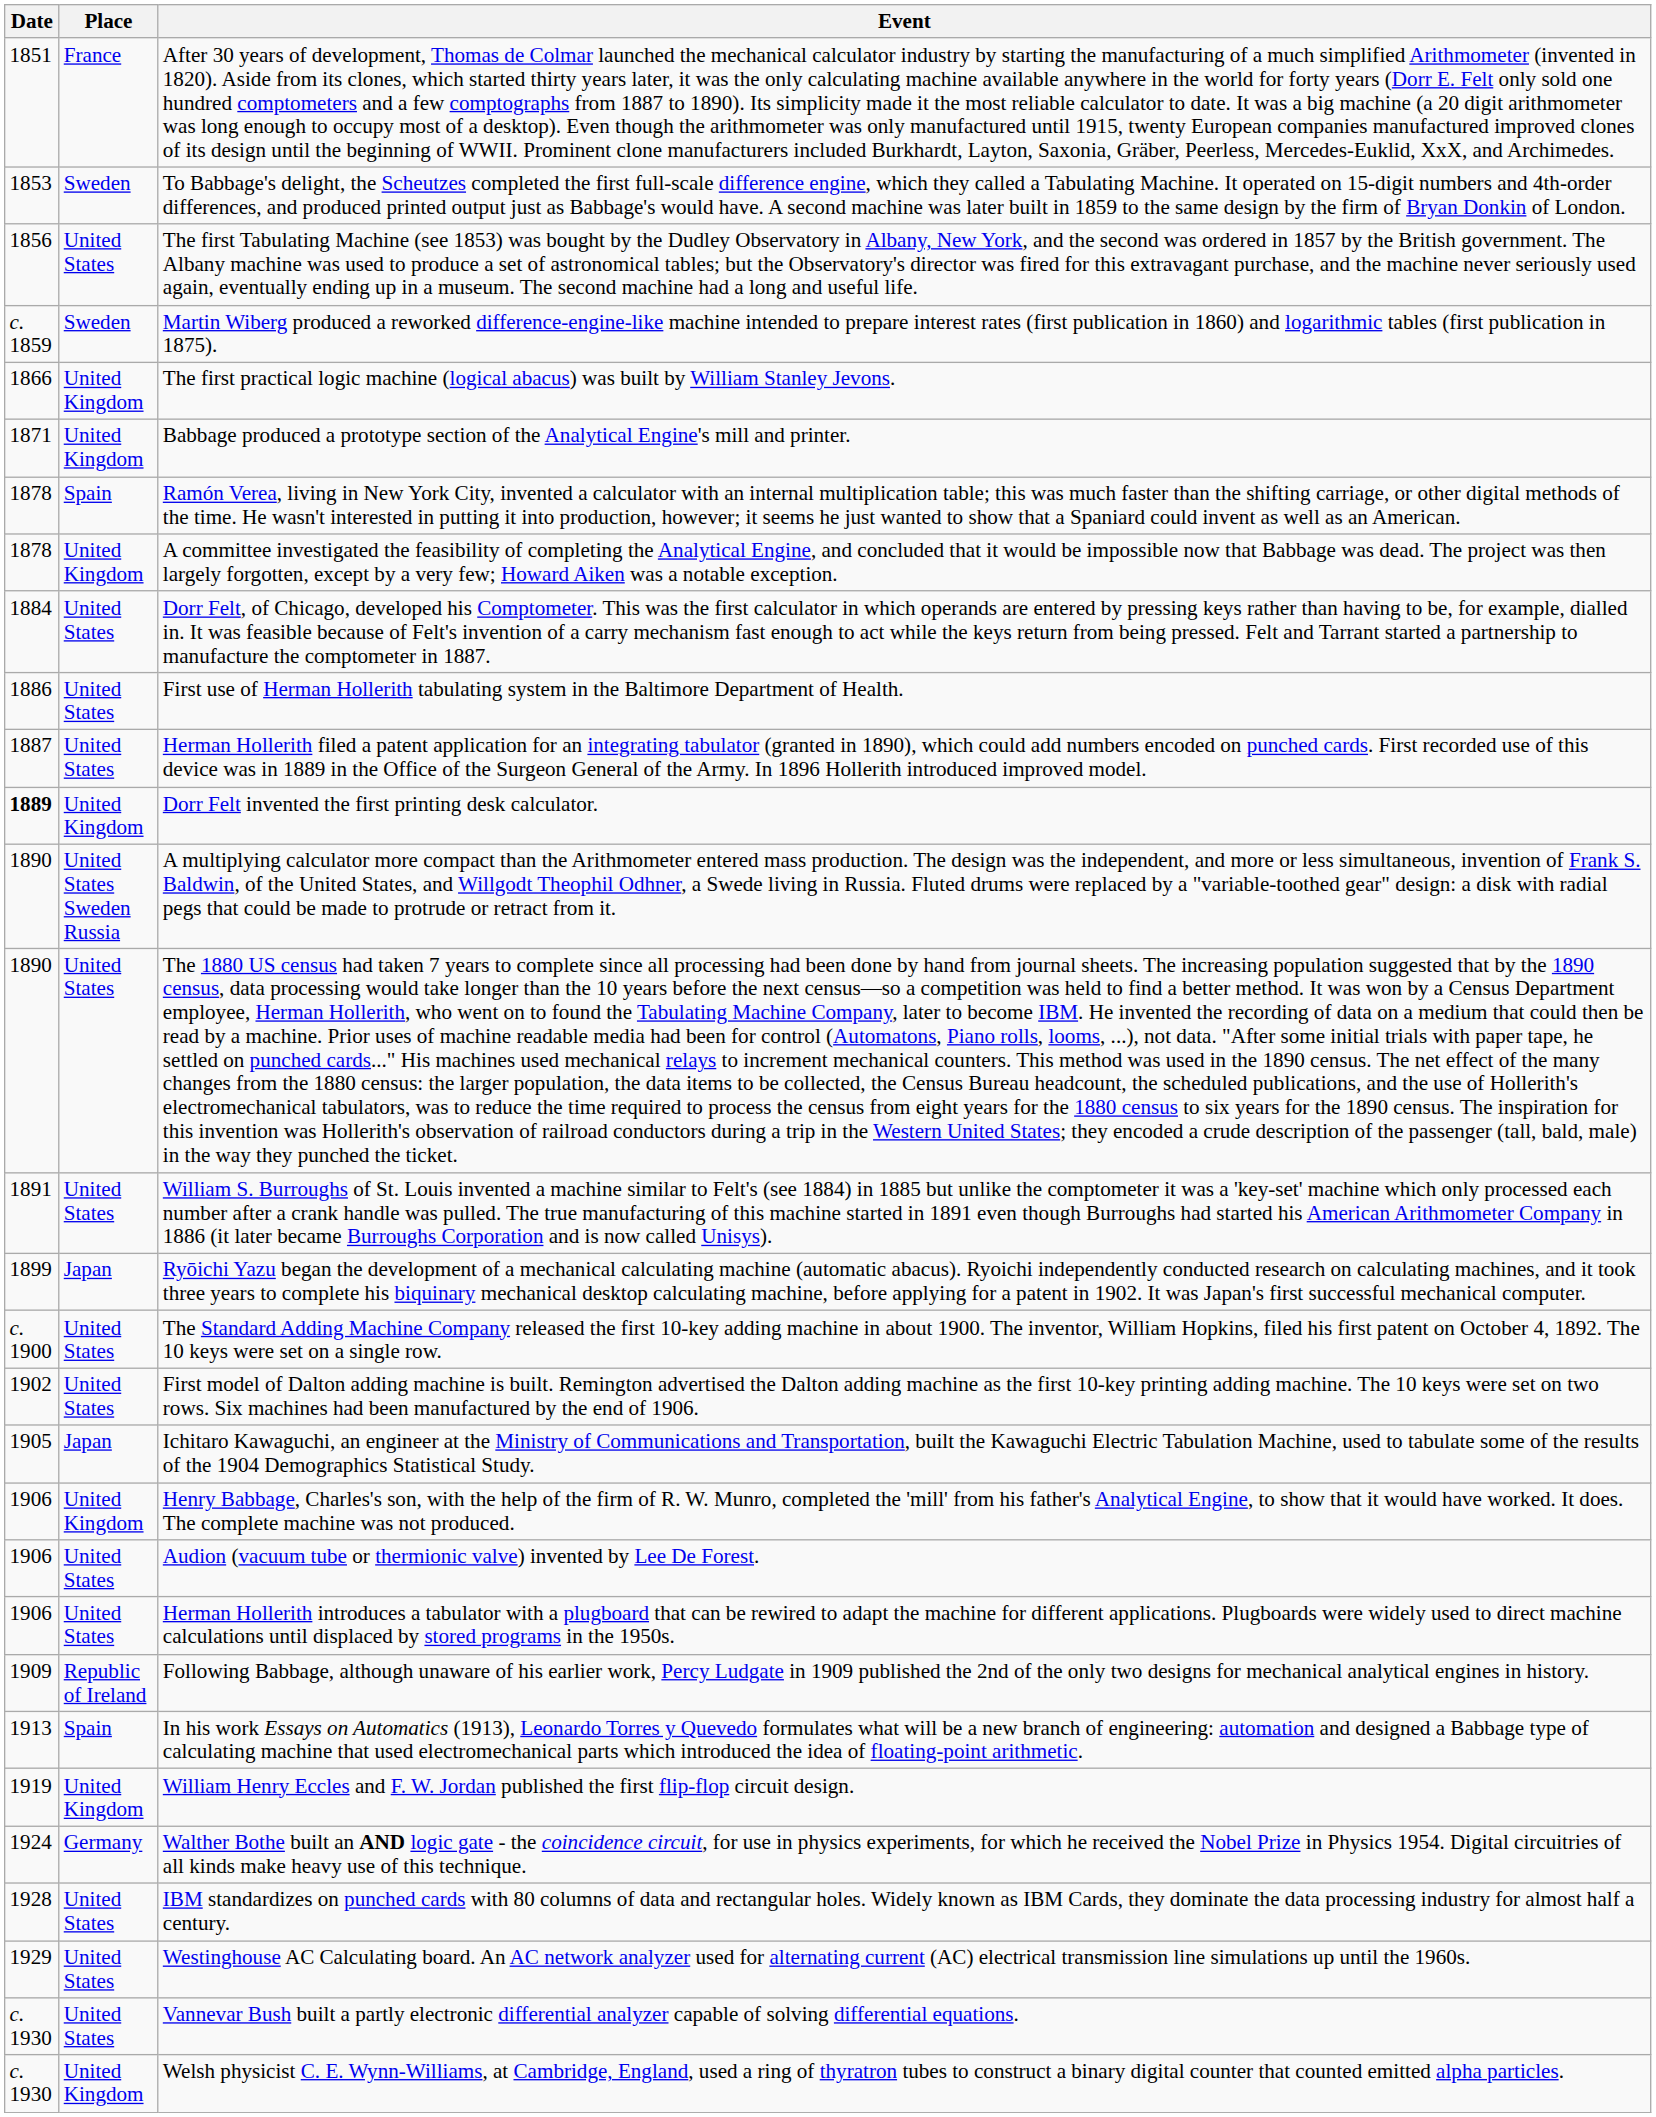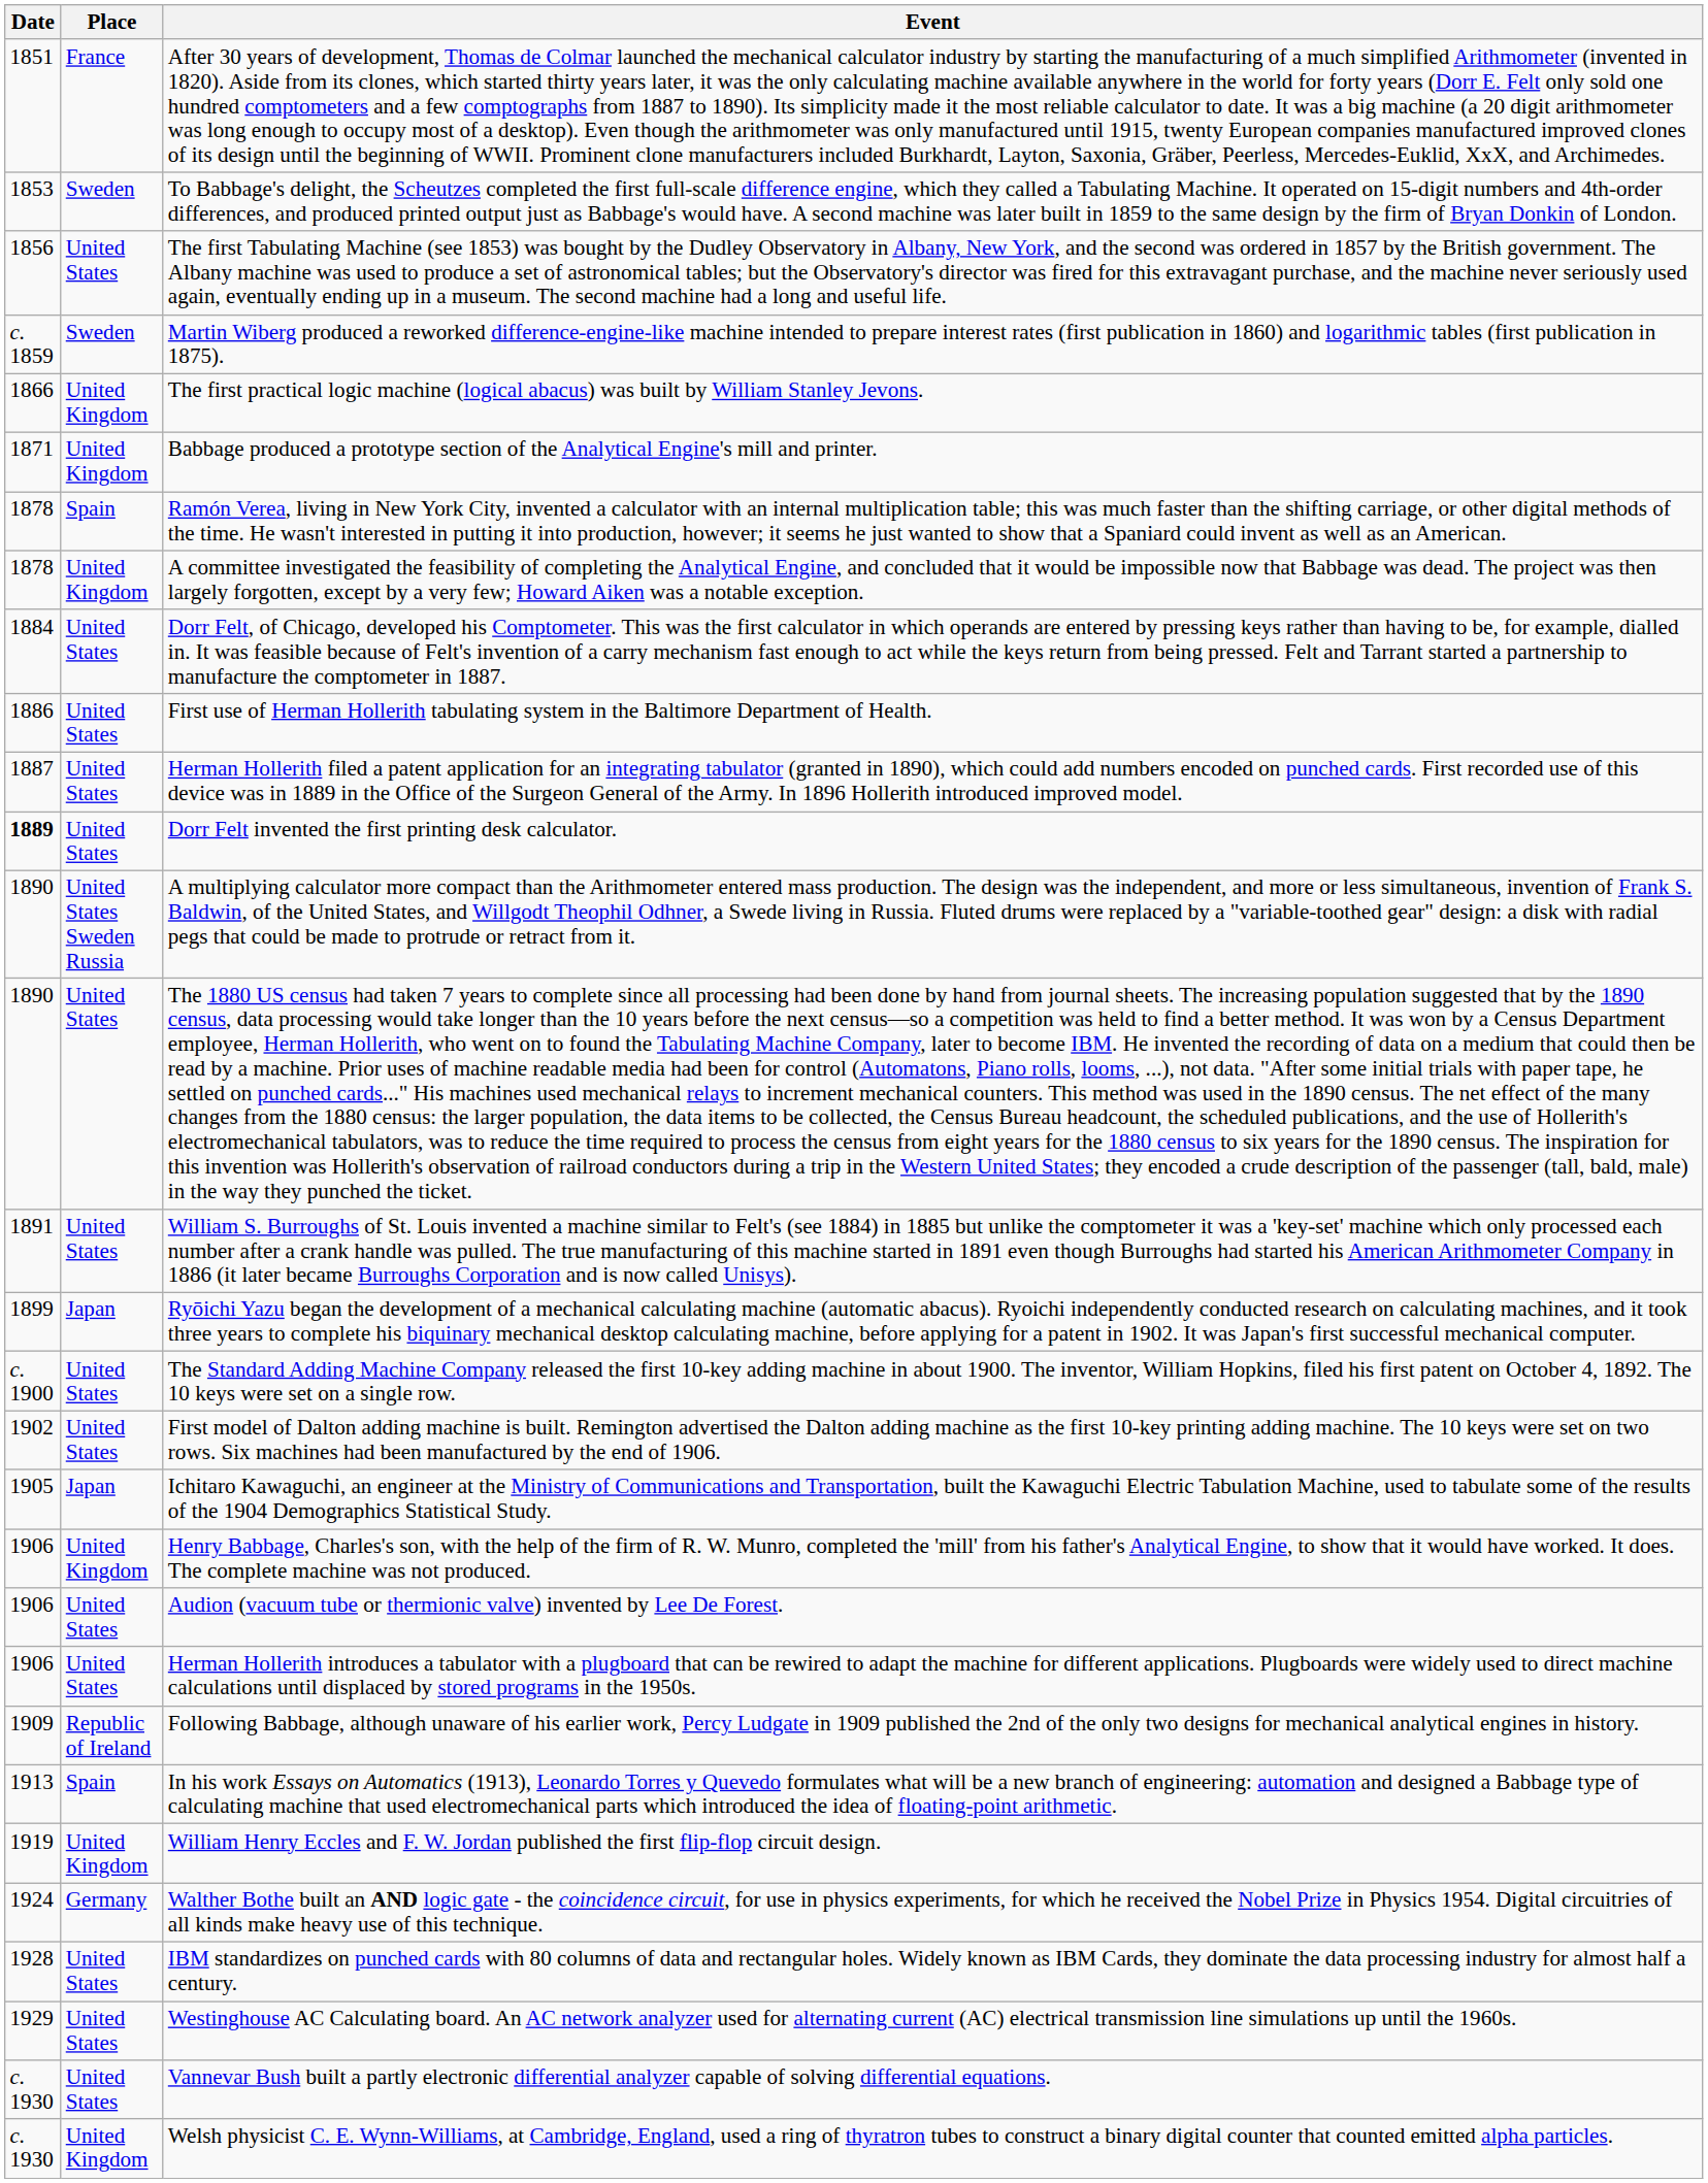Dorr Felt invented the first printing desk calculator. | Place: United Kingdom -> United States
